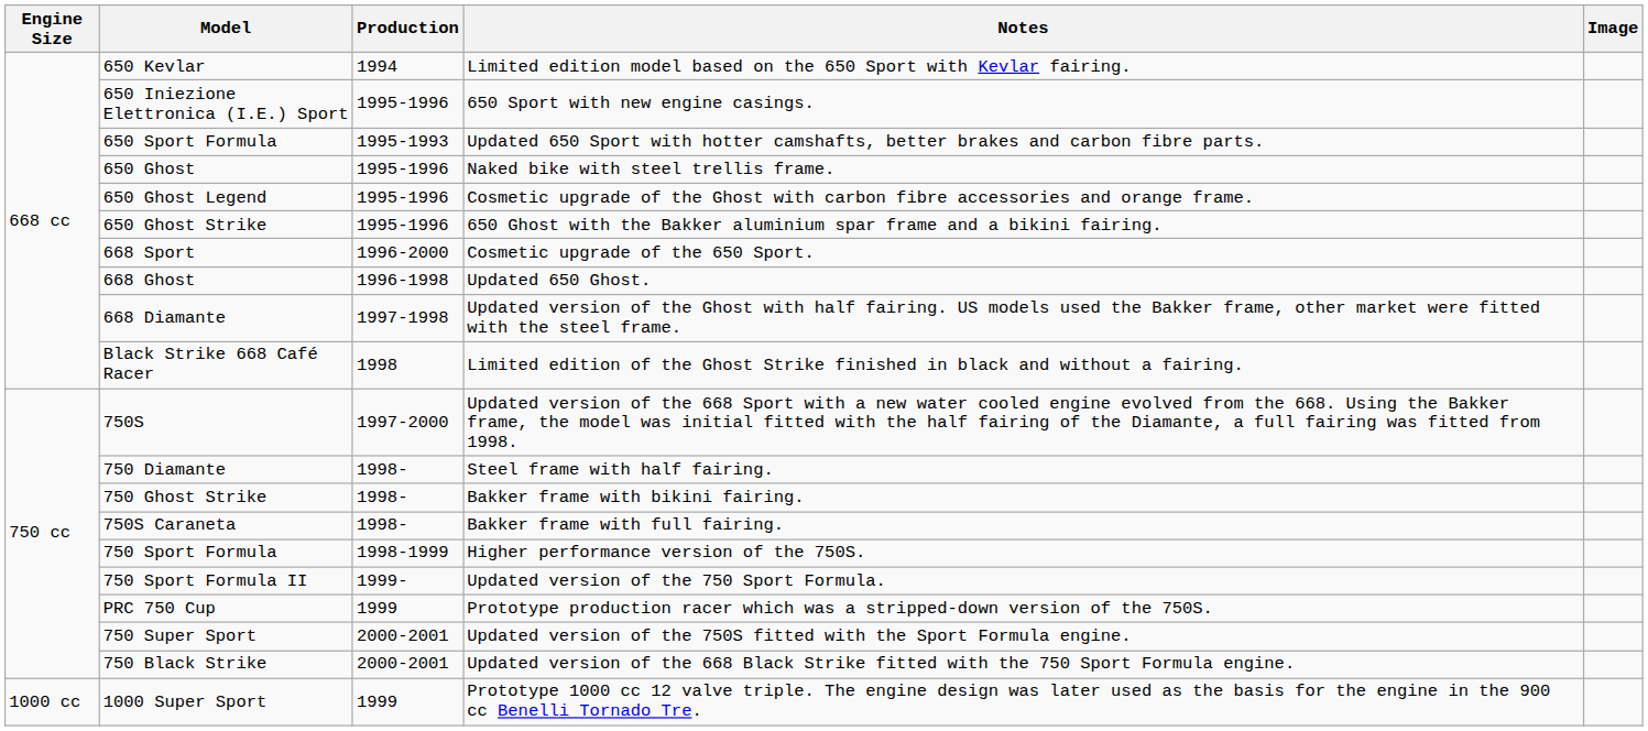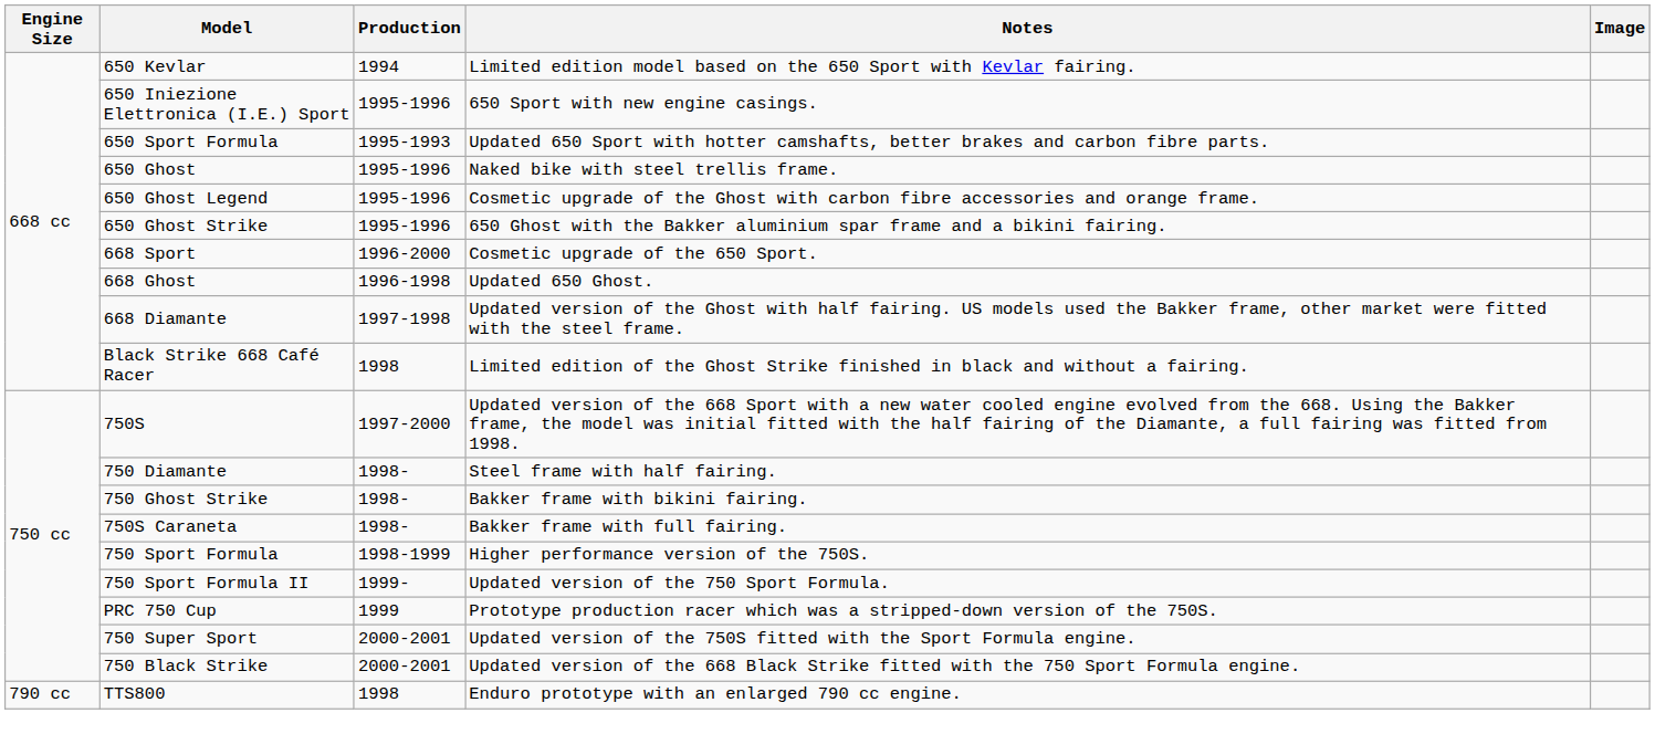+ row: 790 cc | TTS800 | 1998 | Enduro prototype with an enlarged 790 cc engine.
- row: 1000 cc | 1000 Super Sport | 1999 | Prototype 1000 cc 12 valve triple. The engine design was later used as the basis for the engine in the 900 cc Benelli Tornado Tre.
